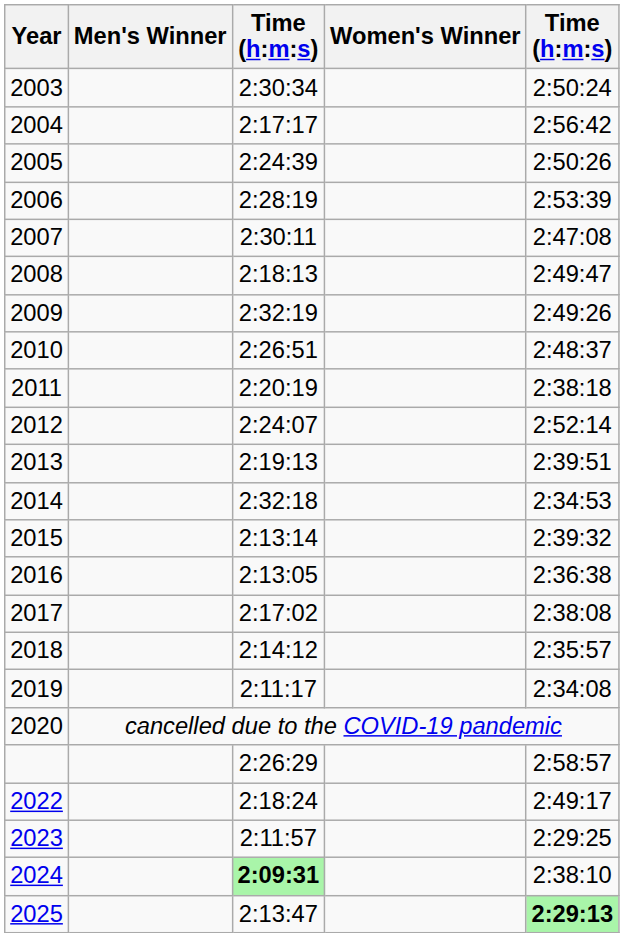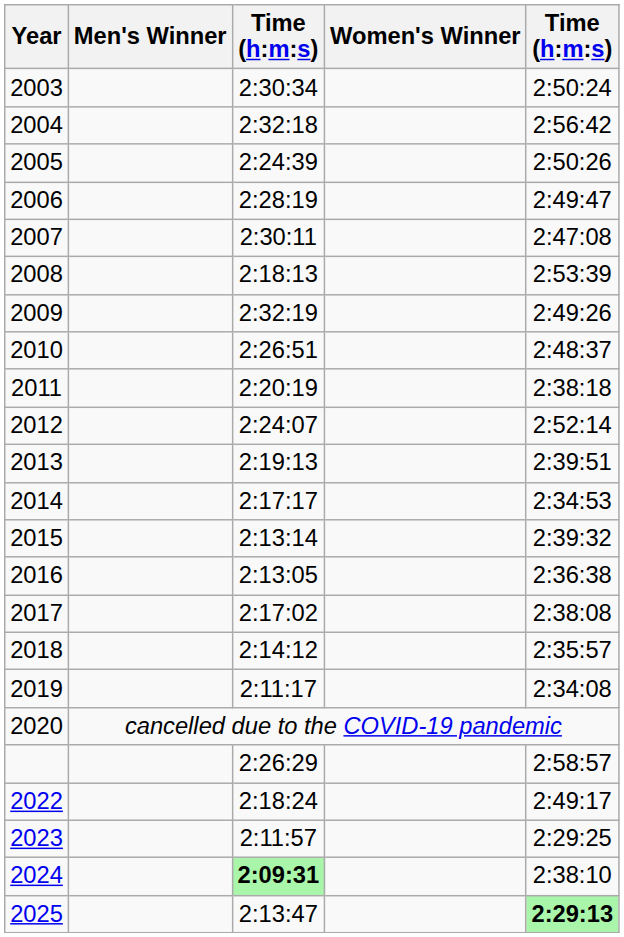2004 | column 3: 2:17:17 -> 2:32:18
2006 | column 5: 2:53:39 -> 2:49:47
2008 | column 5: 2:49:47 -> 2:53:39
2014 | column 3: 2:32:18 -> 2:17:17
